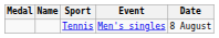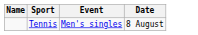- column: Medal
